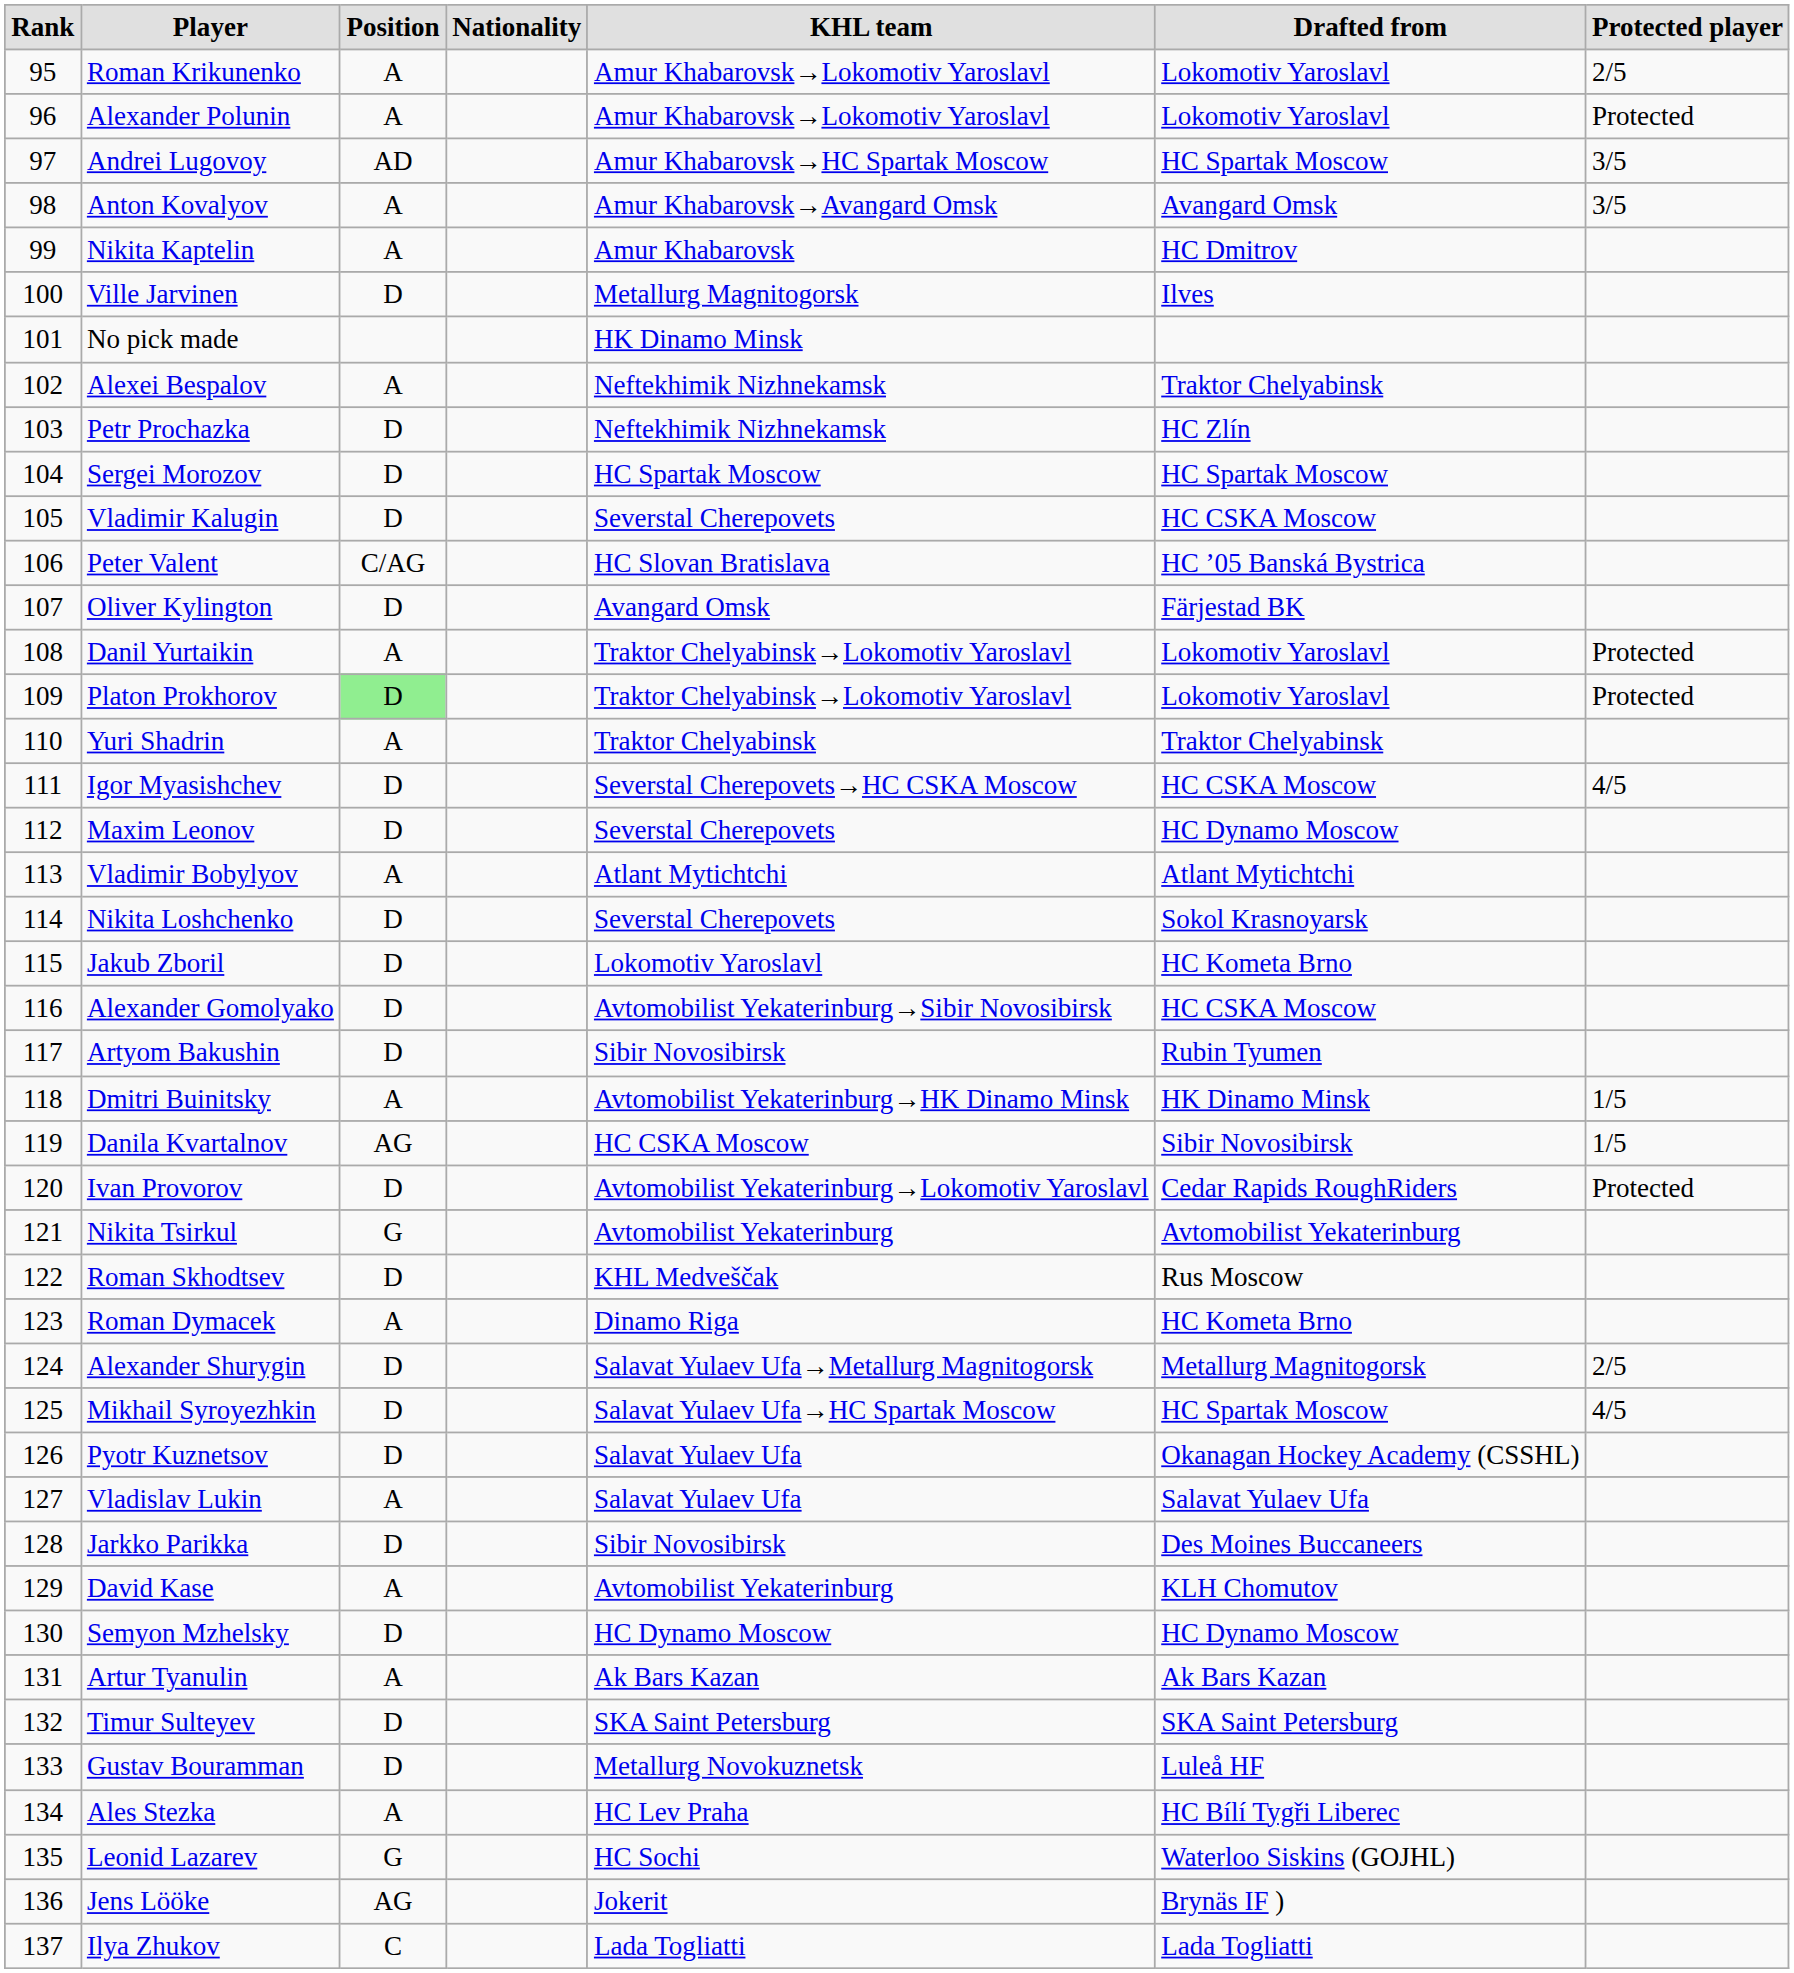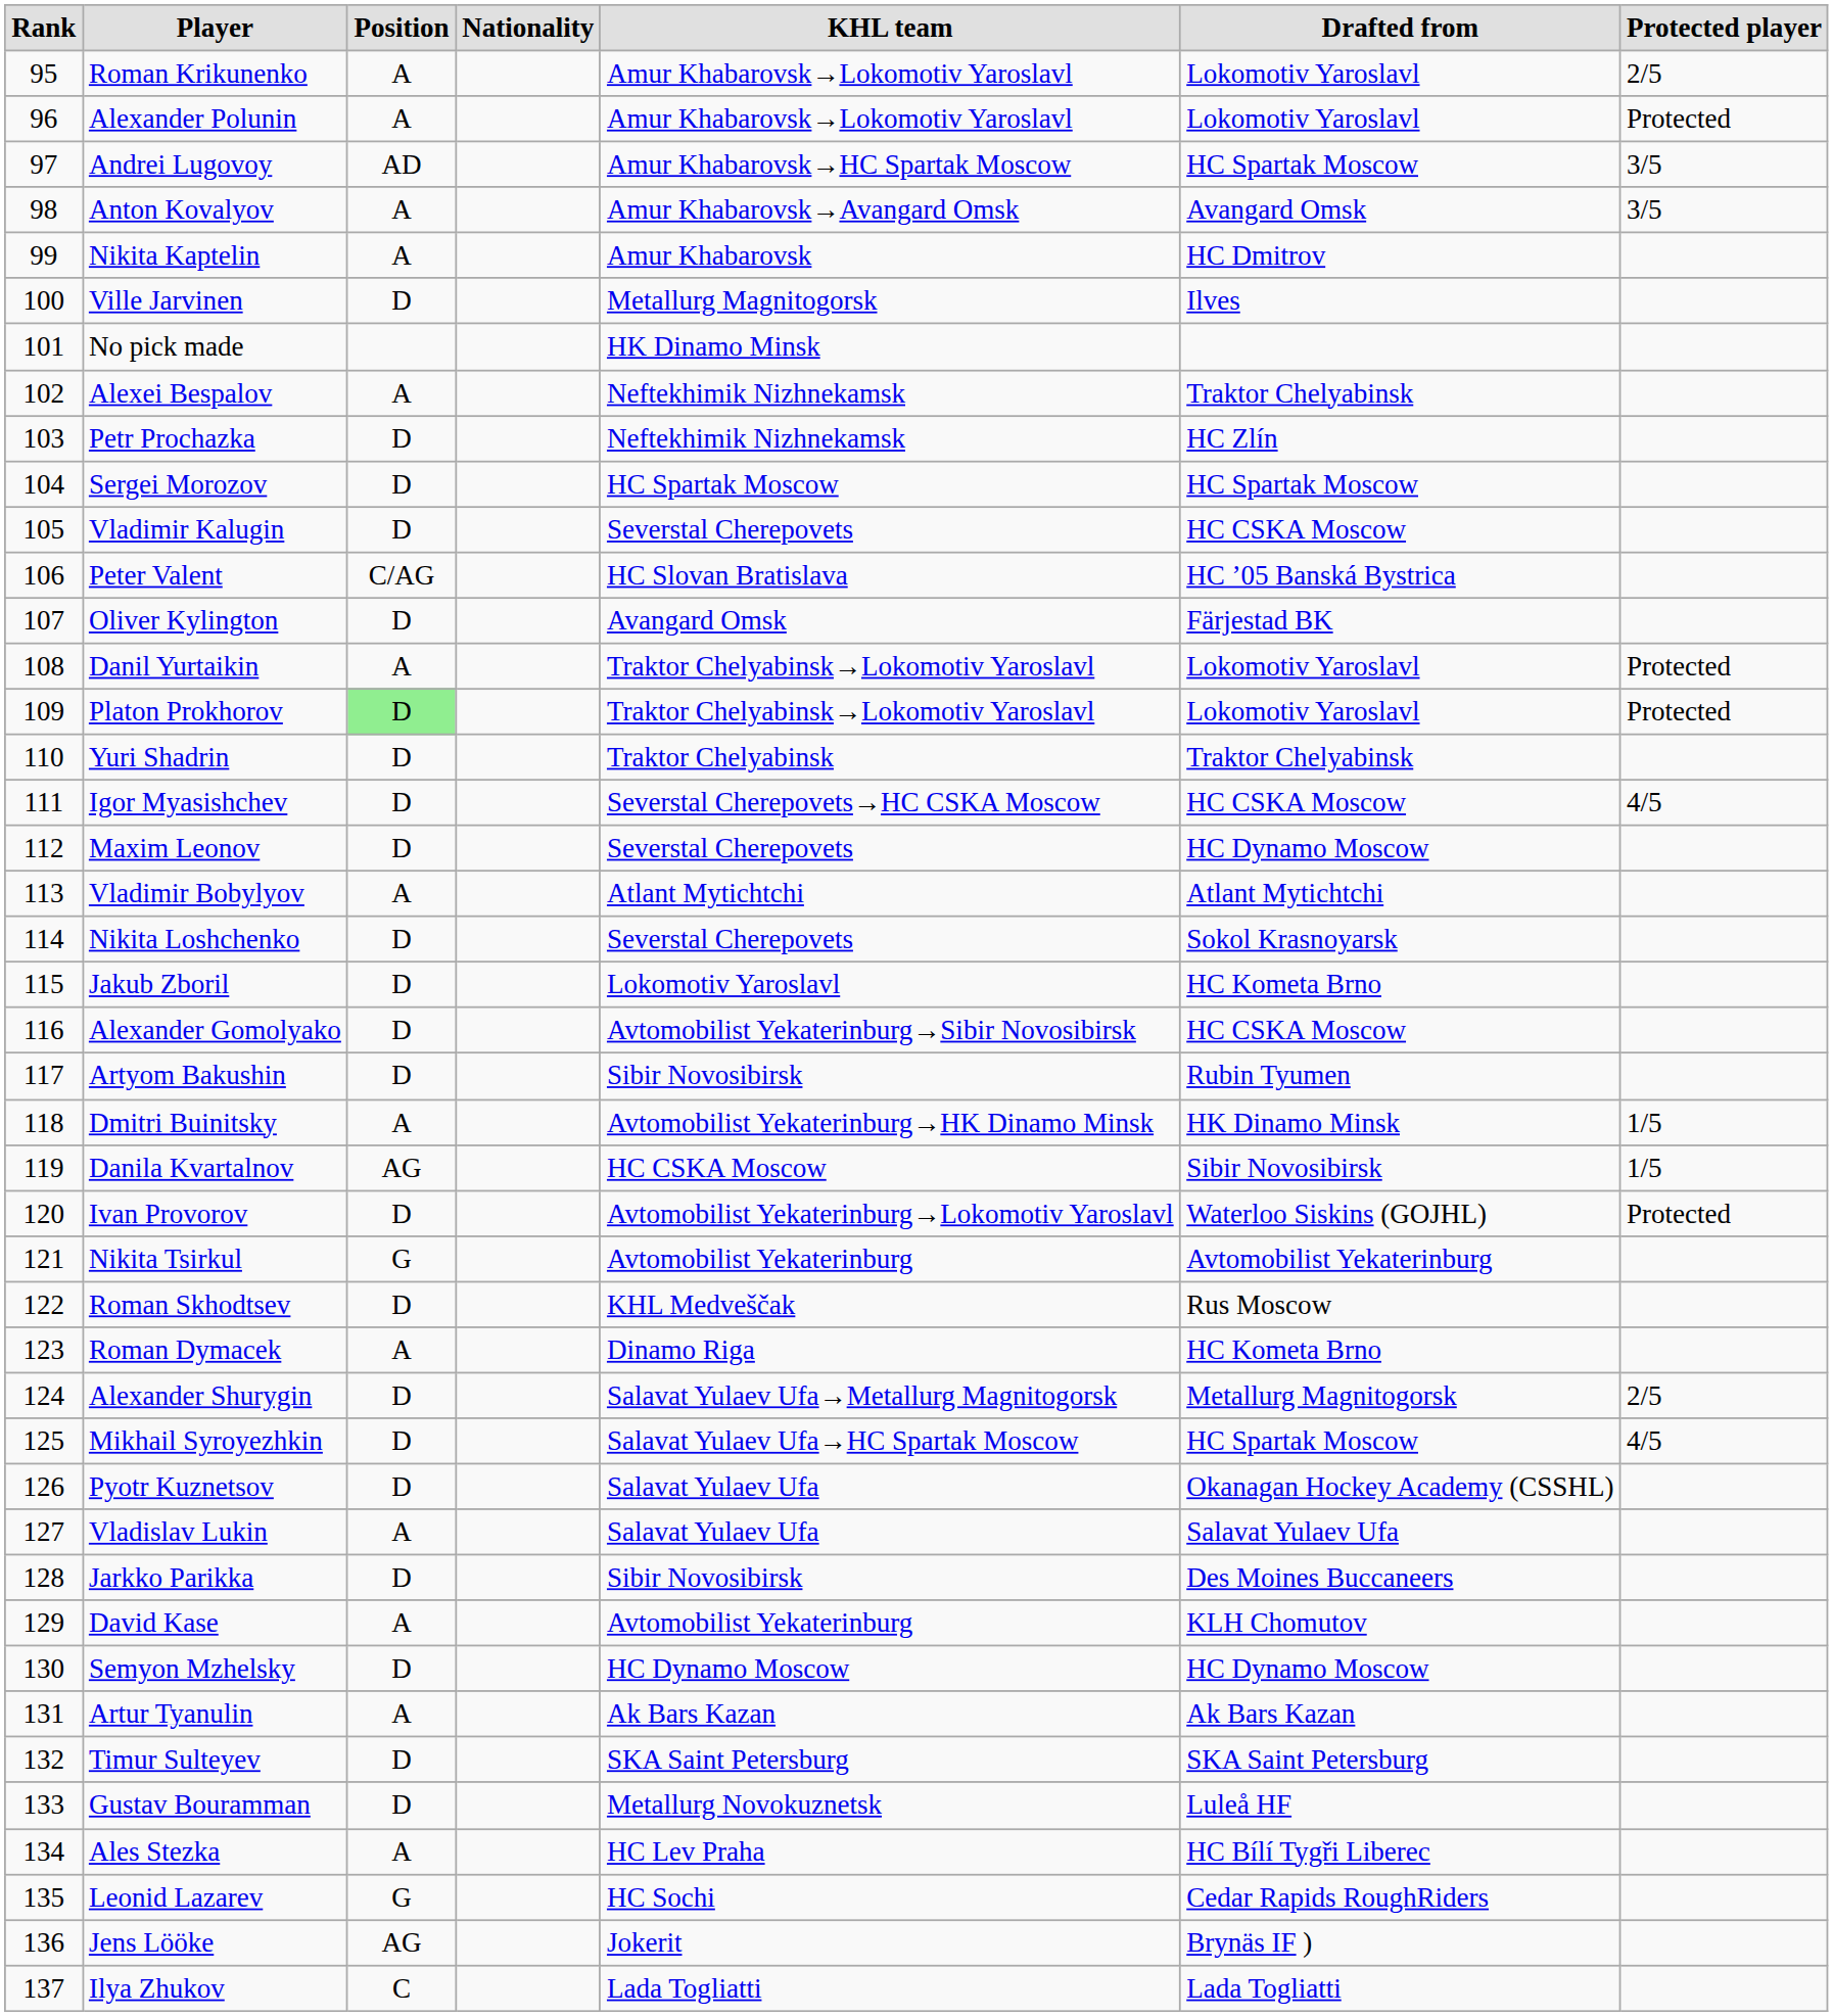Yuri Shadrin | Position: A -> D
Ivan Provorov | Drafted from: Cedar Rapids RoughRiders -> Waterloo Siskins (GOJHL)
Leonid Lazarev | Drafted from: Waterloo Siskins (GOJHL) -> Cedar Rapids RoughRiders
